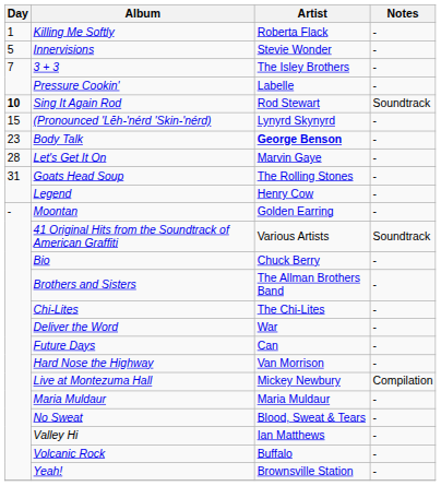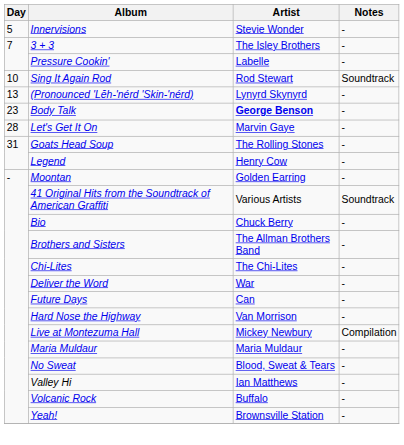- row: 1 | Killing Me Softly | Roberta Flack | -
Sing It Again Rod | Day: bold -> normal
(Pronounced 'Lĕh-'nérd 'Skin-'nérd) | Day: 15 -> 13
